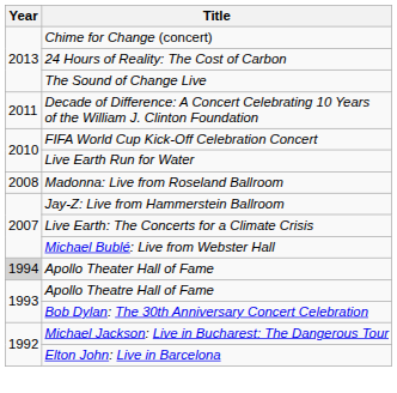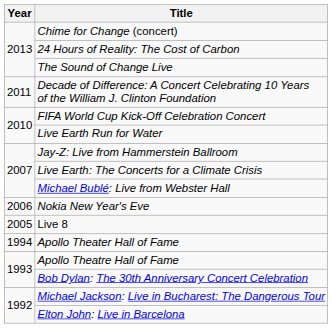- row: 2008 | Madonna: Live from Roseland Ballroom
+ row: 2006 | Nokia New Year's Eve
+ row: 2005 | Live 8
Apollo Theater Hall of Fame | Year: lightgrey background -> no background
